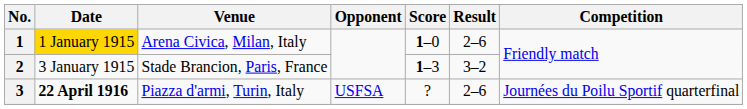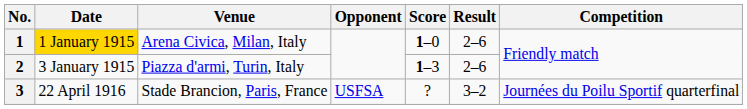2 | Venue: Stade Brancion, Paris, France -> Piazza d'armi, Turin, Italy
2 | Result: 3–2 -> 2–6
3 | Date: bold -> normal
3 | Venue: Piazza d'armi, Turin, Italy -> Stade Brancion, Paris, France
3 | Result: 2–6 -> 3–2
